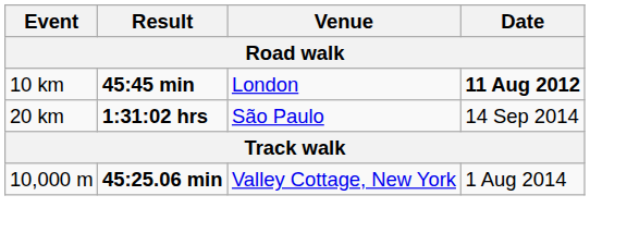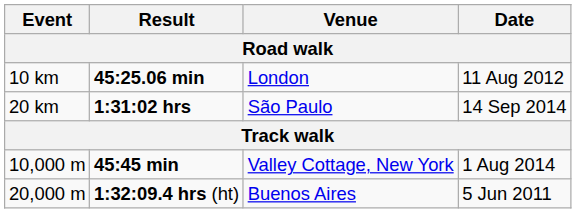10 km | Result: 45:45 min -> 45:25.06 min
10 km | Date: bold -> normal
10,000 m | Result: 45:25.06 min -> 45:45 min
+ row: 20,000 m | 1:32:09.4 hrs (ht) | Buenos Aires | 5 Jun 2011
